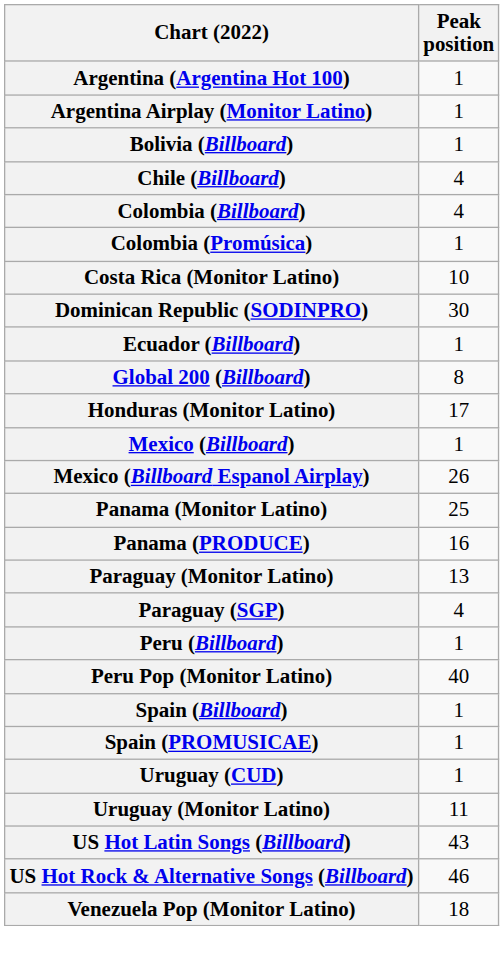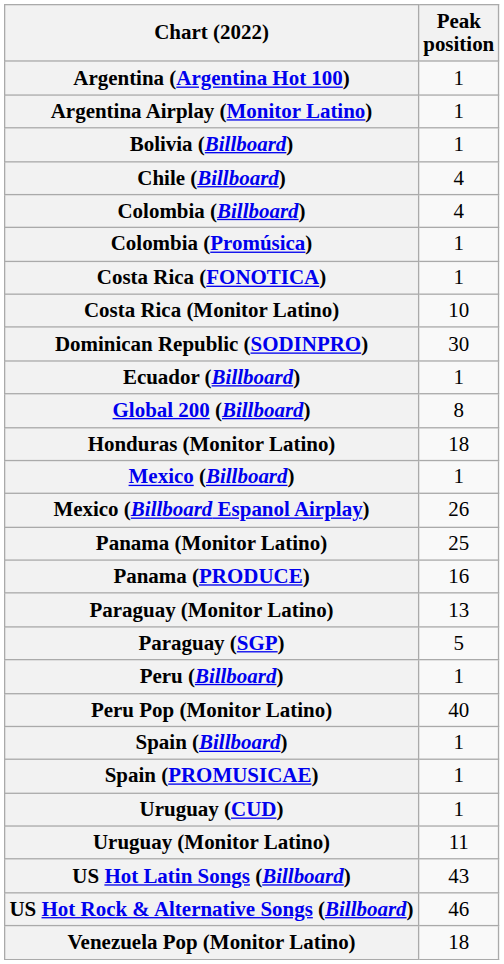+ row: Costa Rica (FONOTICA) | 1
Honduras (Monitor Latino) | Peak position: 17 -> 18
Paraguay (SGP) | Peak position: 4 -> 5
